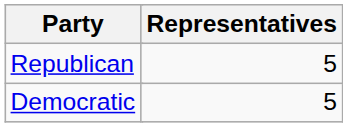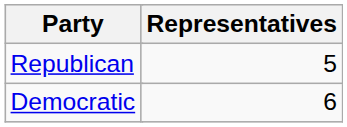Democratic | Representatives: 5 -> 6
